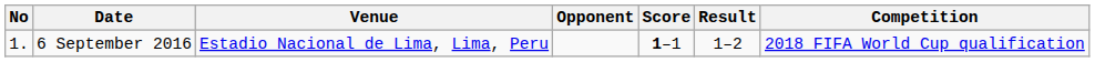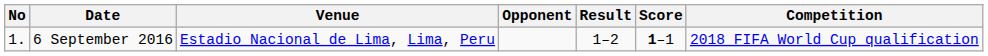columns swapped: Score <-> Result
